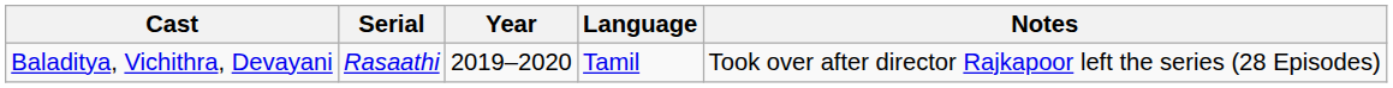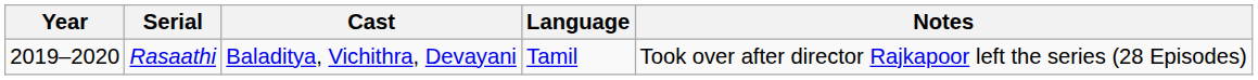columns swapped: Year <-> Cast
